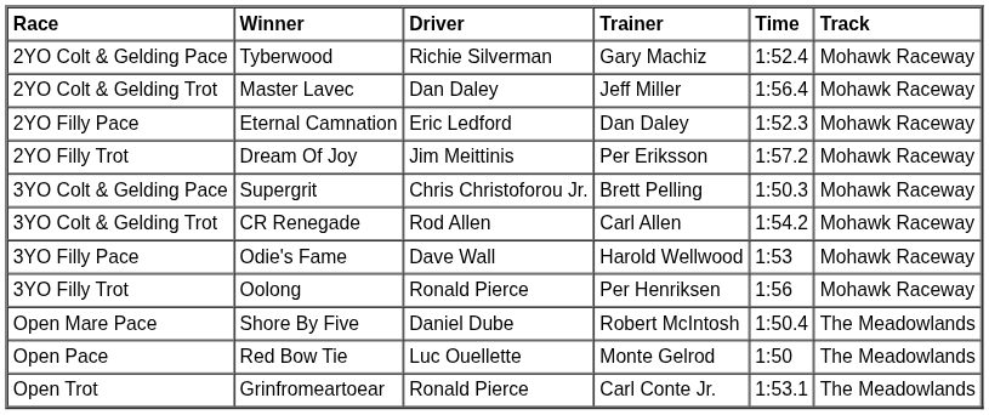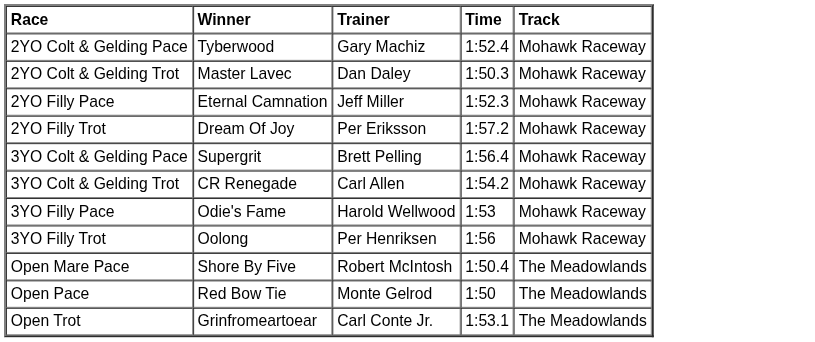- column: Driver | Richie Silverman | Dan Daley | Eric Ledford | Jim Meittinis | Chris Christoforou Jr. | Rod Allen | Dave Wall | Ronald Pierce | Daniel Dube | Luc Ouellette | Ronald Pierce
2YO Colt & Gelding Trot | Trainer: Jeff Miller -> Dan Daley
2YO Colt & Gelding Trot | Time: 1:56.4 -> 1:50.3
2YO Filly Pace | Trainer: Dan Daley -> Jeff Miller
3YO Colt & Gelding Pace | Time: 1:50.3 -> 1:56.4
